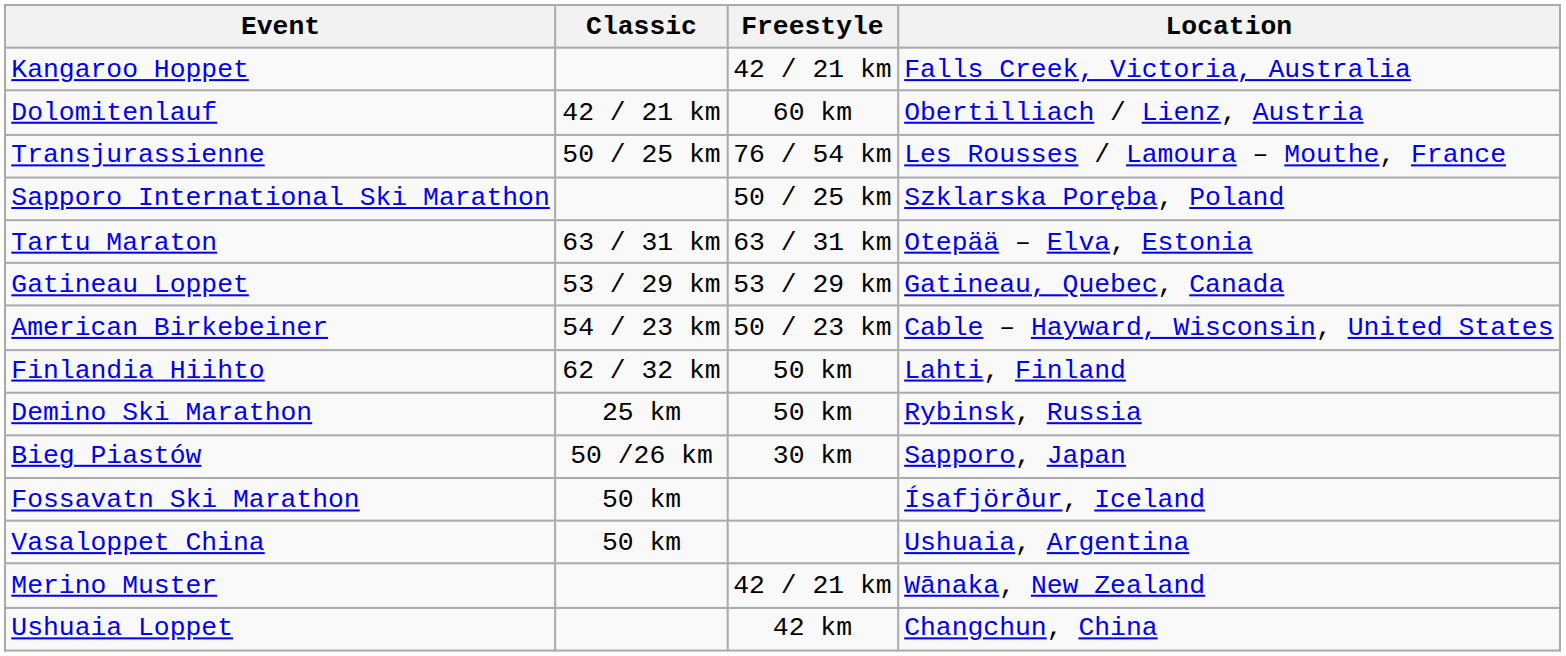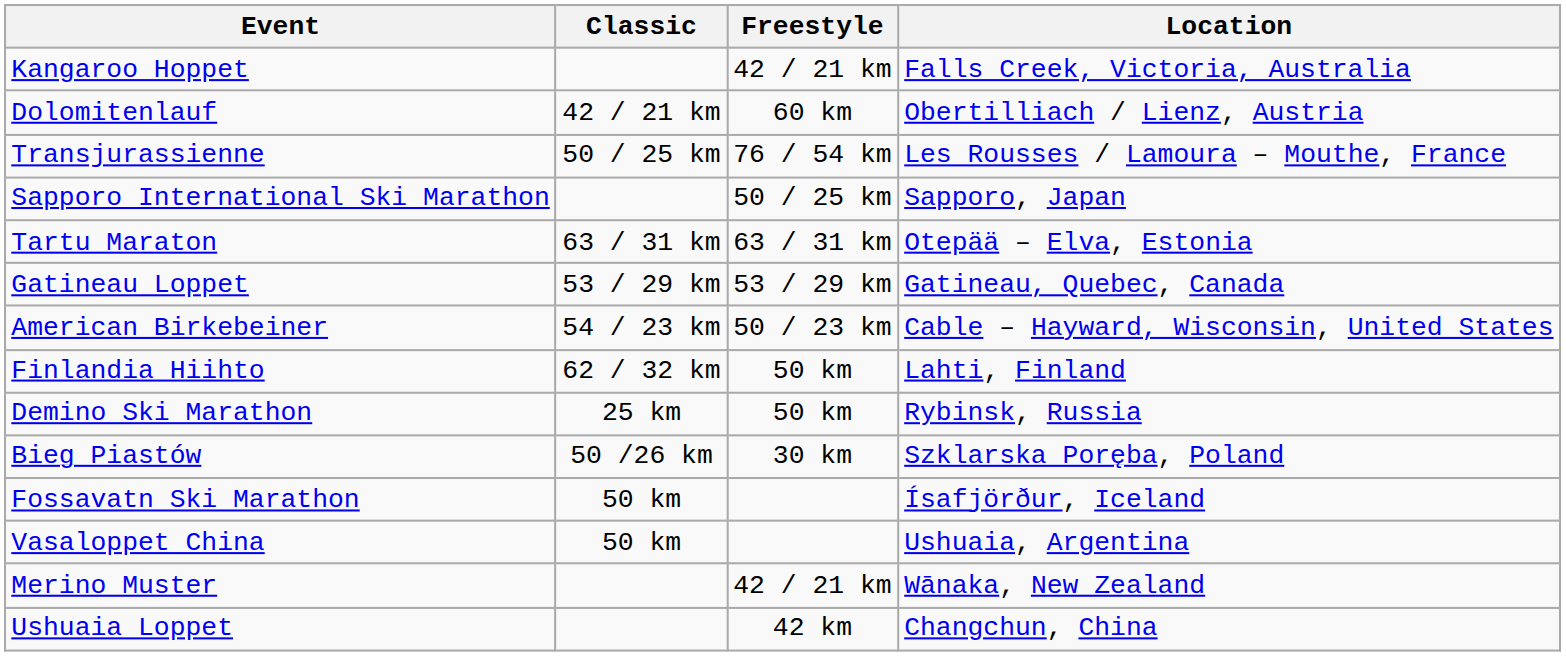Sapporo International Ski Marathon | Location: Szklarska Poręba, Poland -> Sapporo, Japan
Bieg Piastów | Location: Sapporo, Japan -> Szklarska Poręba, Poland
